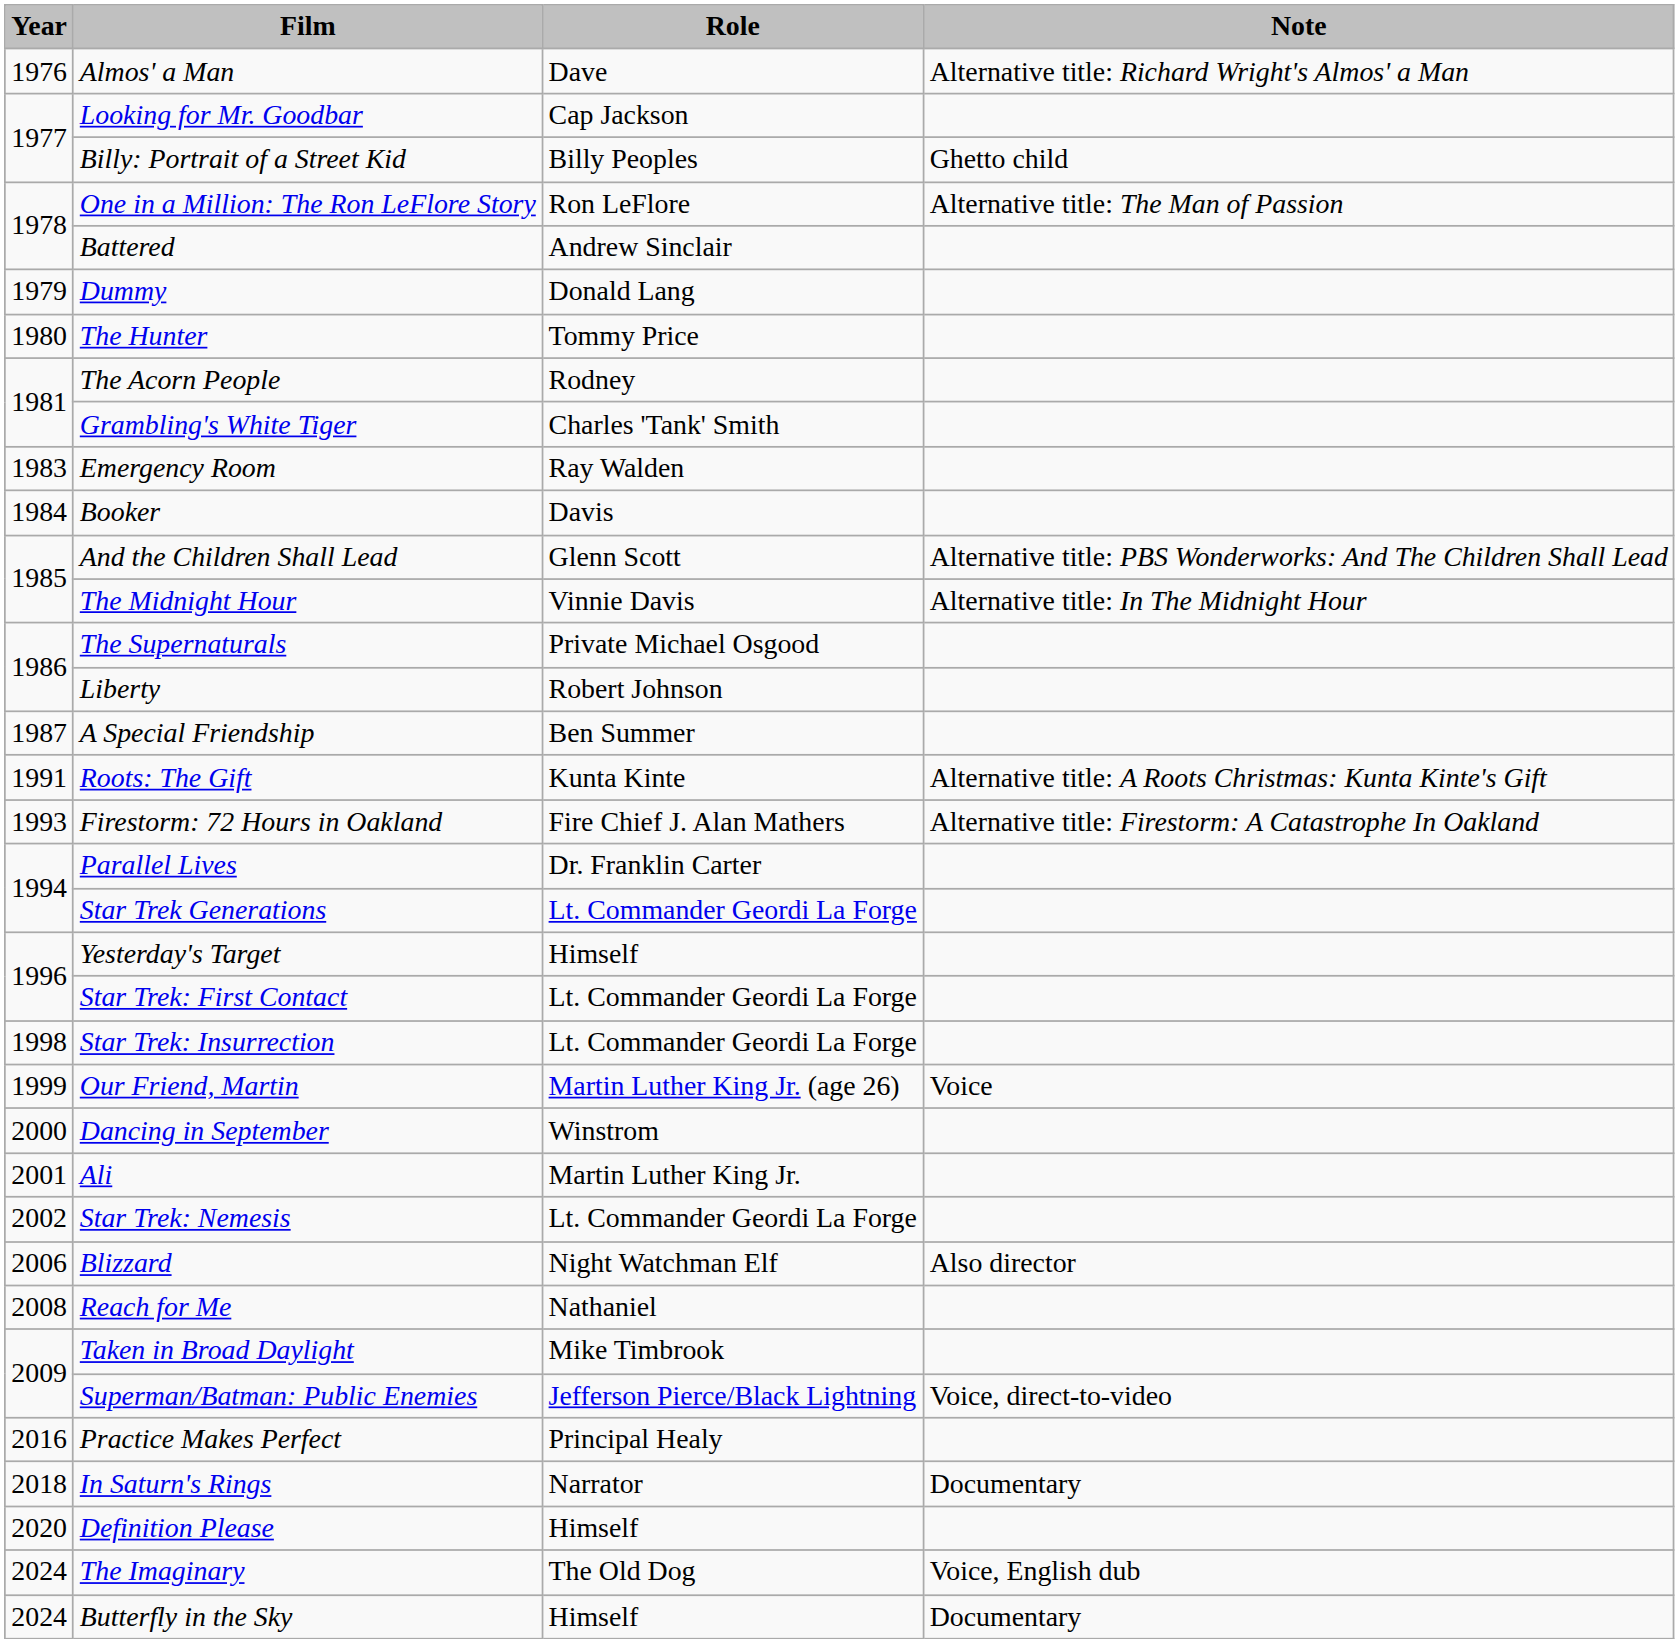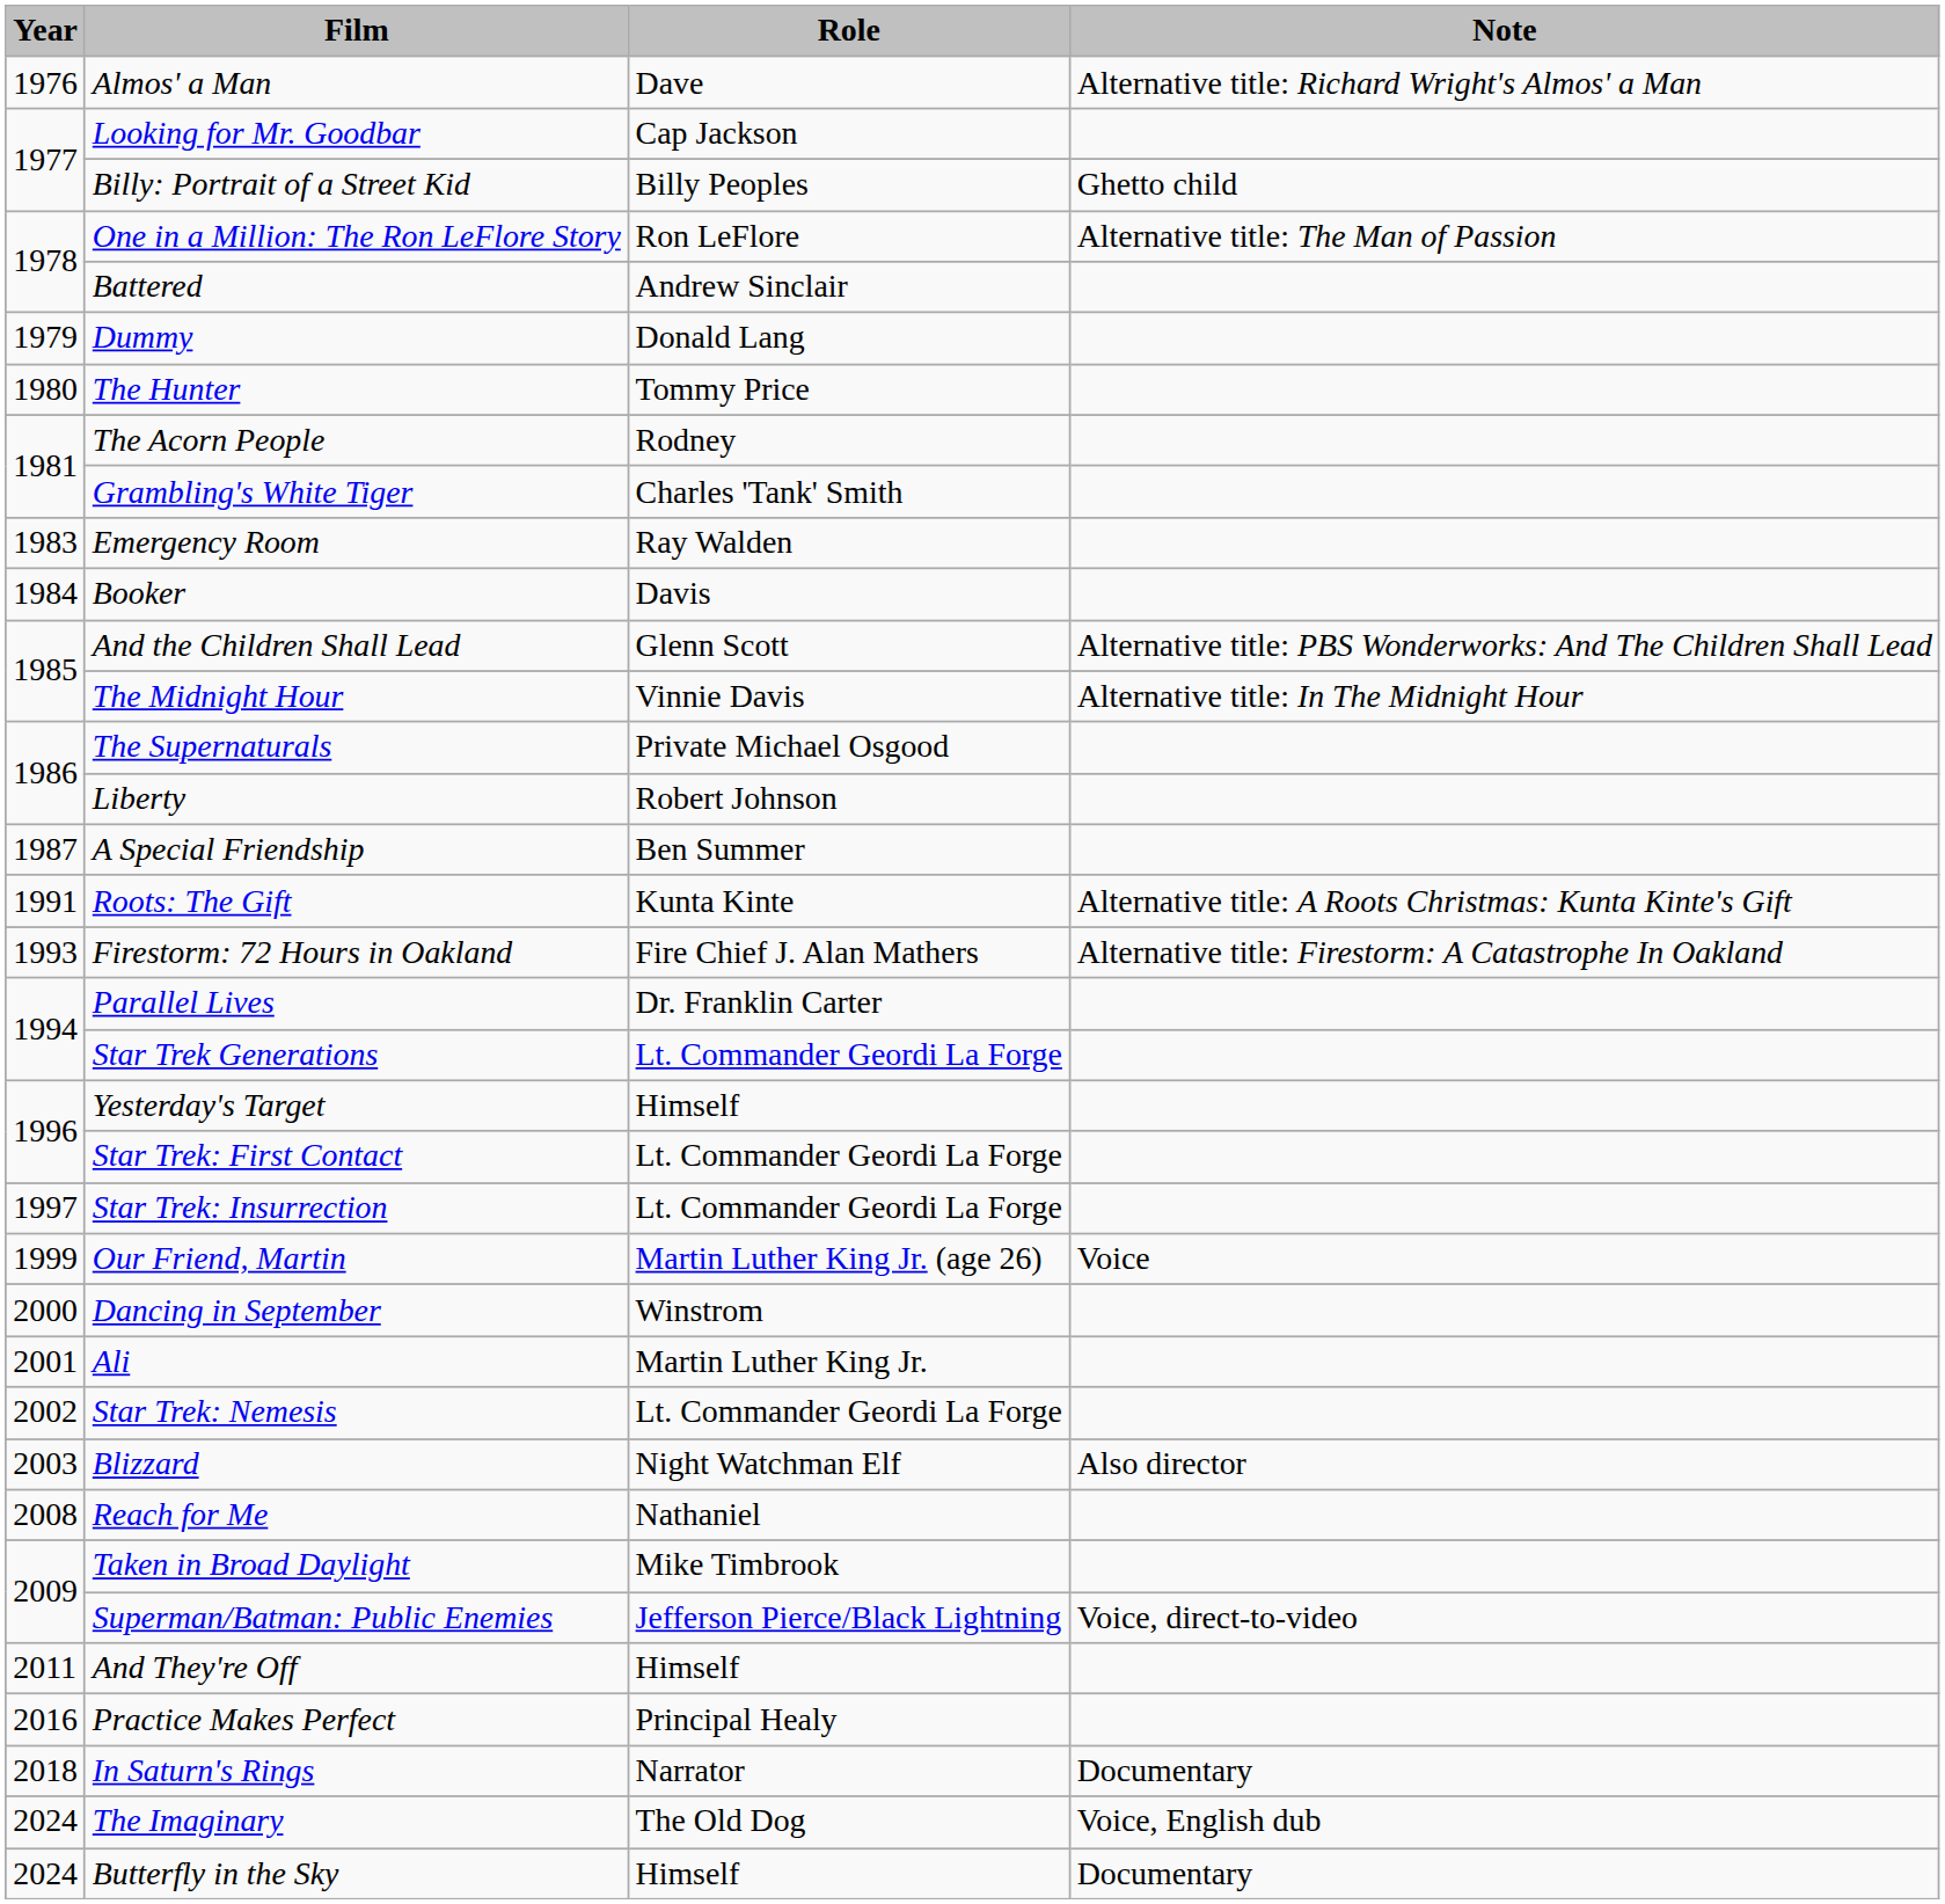Star Trek: Insurrection | Year: 1998 -> 1997
Blizzard | Year: 2006 -> 2003
+ row: 2011 | And They're Off | Himself
- row: 2020 | Definition Please | Himself
